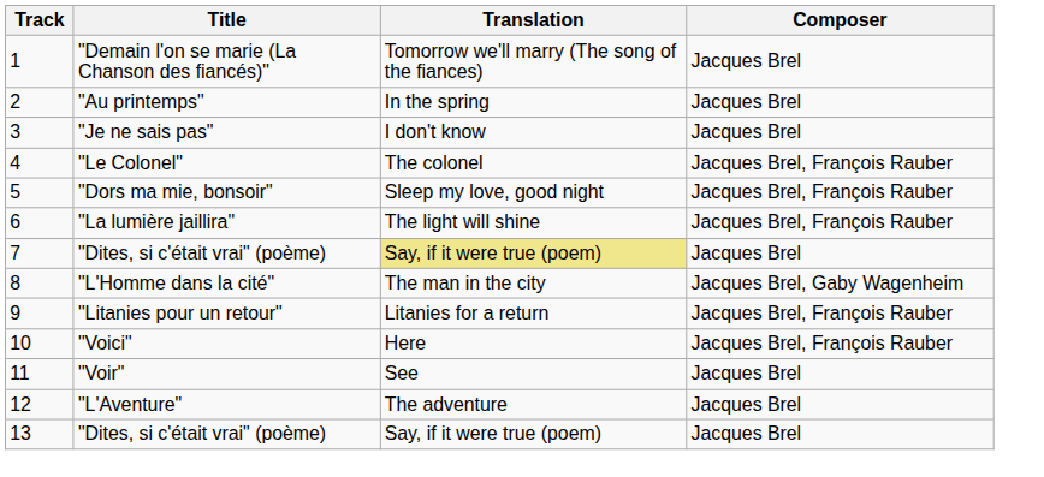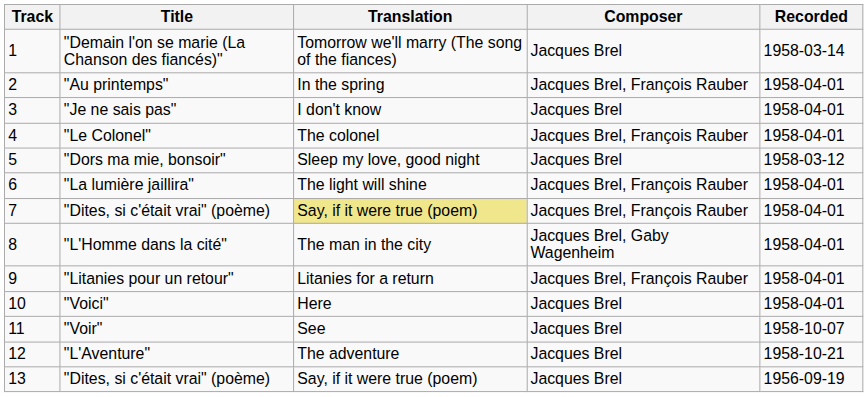+ column: Recorded | 1958-03-14 | 1958-04-01 | 1958-04-01 | 1958-04-01 | 1958-03-12 | 1958-04-01 | 1958-04-01 | 1958-04-01 | 1958-04-01 | 1958-04-01 | 1958-10-07 | 1958-10-21 | 1956-09-19
"Au printemps" | Composer: Jacques Brel -> Jacques Brel, François Rauber
"Dors ma mie, bonsoir" | Composer: Jacques Brel, François Rauber -> Jacques Brel
7 / "Dites, si c'était vrai" (poème) | Composer: Jacques Brel -> Jacques Brel, François Rauber
"Voici" | Composer: Jacques Brel, François Rauber -> Jacques Brel
